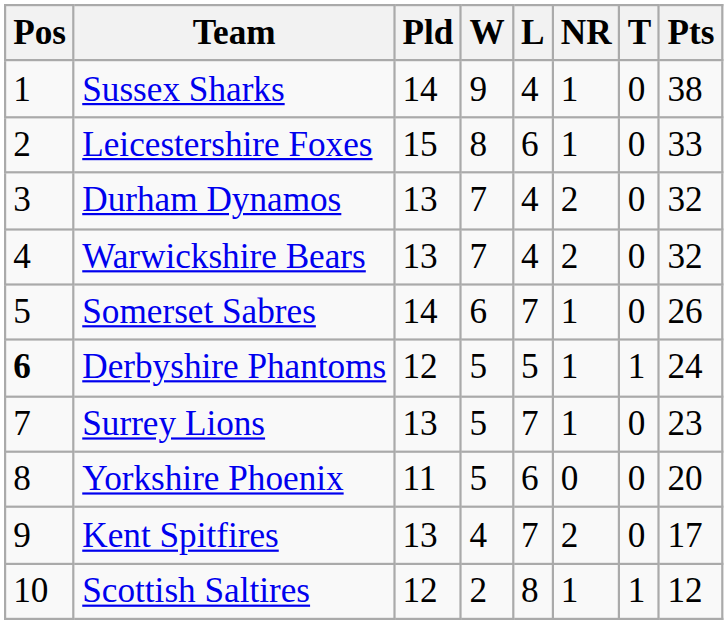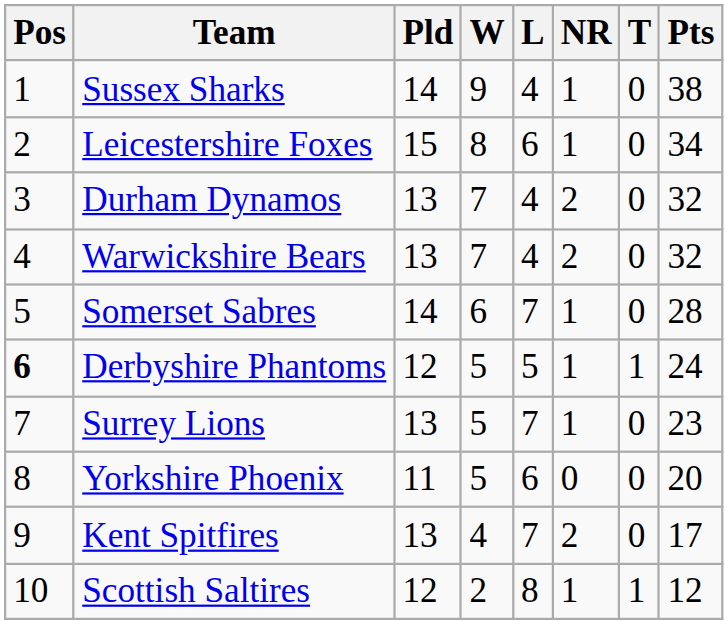Leicestershire Foxes | Pts: 33 -> 34
Somerset Sabres | Pts: 26 -> 28
